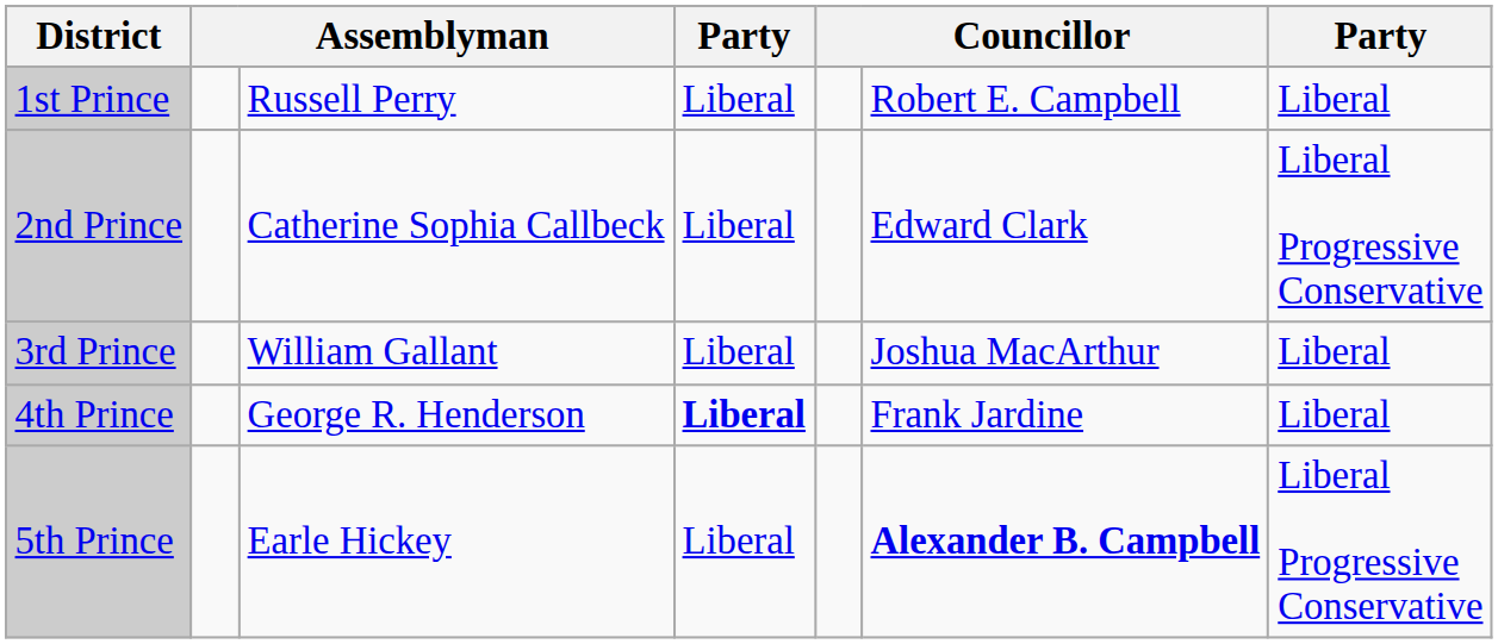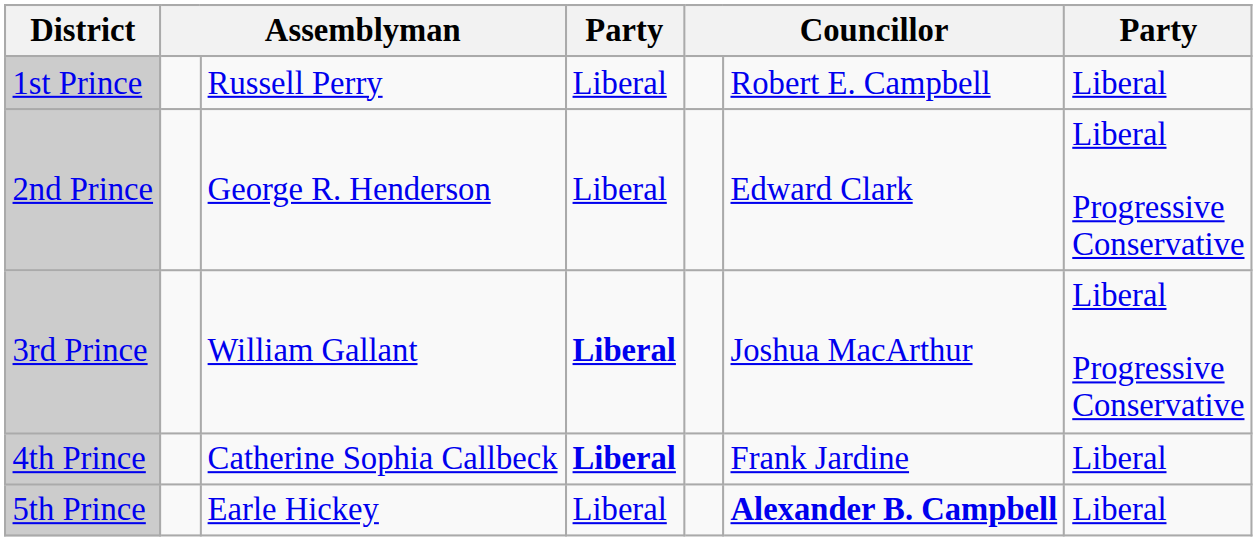2nd Prince | column 3: Catherine Sophia Callbeck -> George R. Henderson
3rd Prince | column 4: normal -> bold
3rd Prince | column 7: Liberal -> Liberal Progressive Conservative
4th Prince | column 3: George R. Henderson -> Catherine Sophia Callbeck
5th Prince | column 7: Liberal Progressive Conservative -> Liberal
